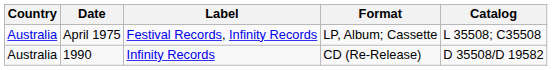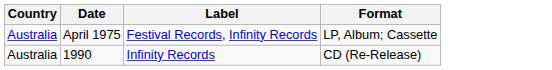- column: Catalog | L 35508; C35508 | D 35508/D 19582
